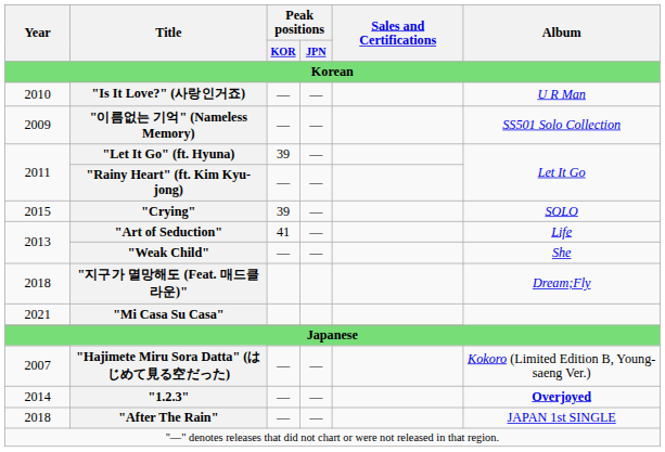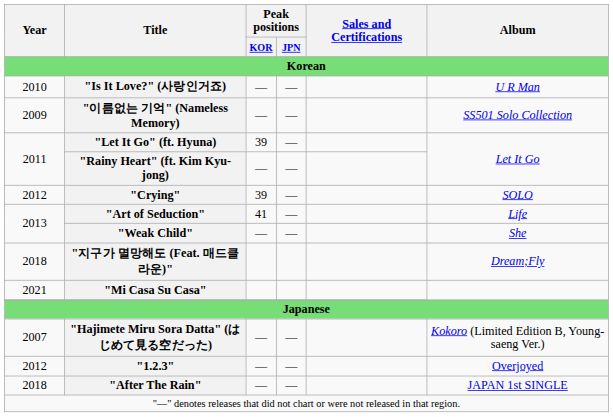"Crying" | Year: 2015 -> 2012
"1.2.3" | Year: 2014 -> 2012
"1.2.3" | Album: bold -> normal
